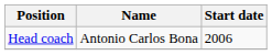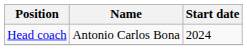Head coach | Start date: 2006 -> 2024
